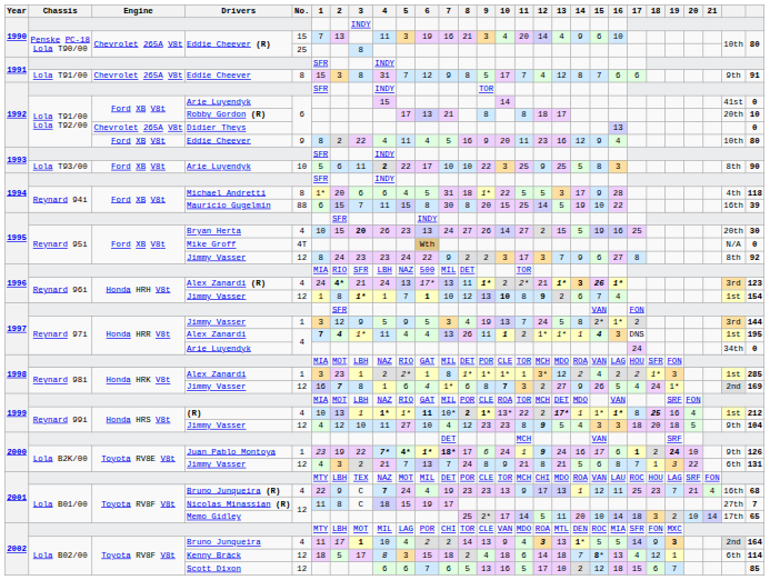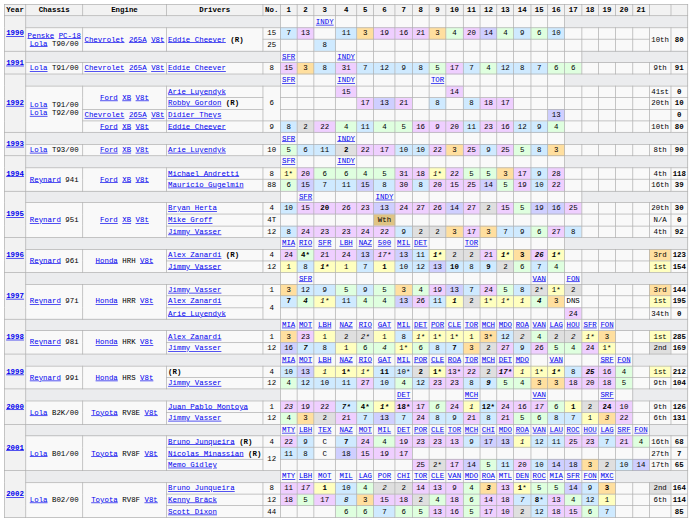1995 / Jimmy Vasser | column 27: 8th -> 4th
Alex Zanardi (R) | 11: 2* -> 2
Juan Pablo Montoya | 12: 9 -> 12*
Bruno Junqueira | No.: 4 -> 8
Scott Dixon | No.: 12 -> 44
